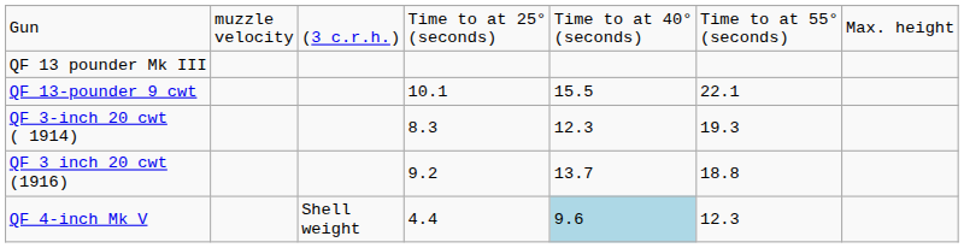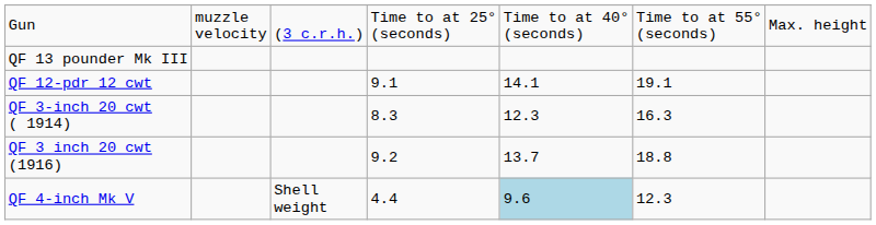- row: QF 13-pounder 9 cwt | 10.1 | 15.5 | 22.1
+ row: QF 12-pdr 12 cwt | 9.1 | 14.1 | 19.1
QF 3-inch 20 cwt ( 1914) | column 6: 19.3 -> 16.3
